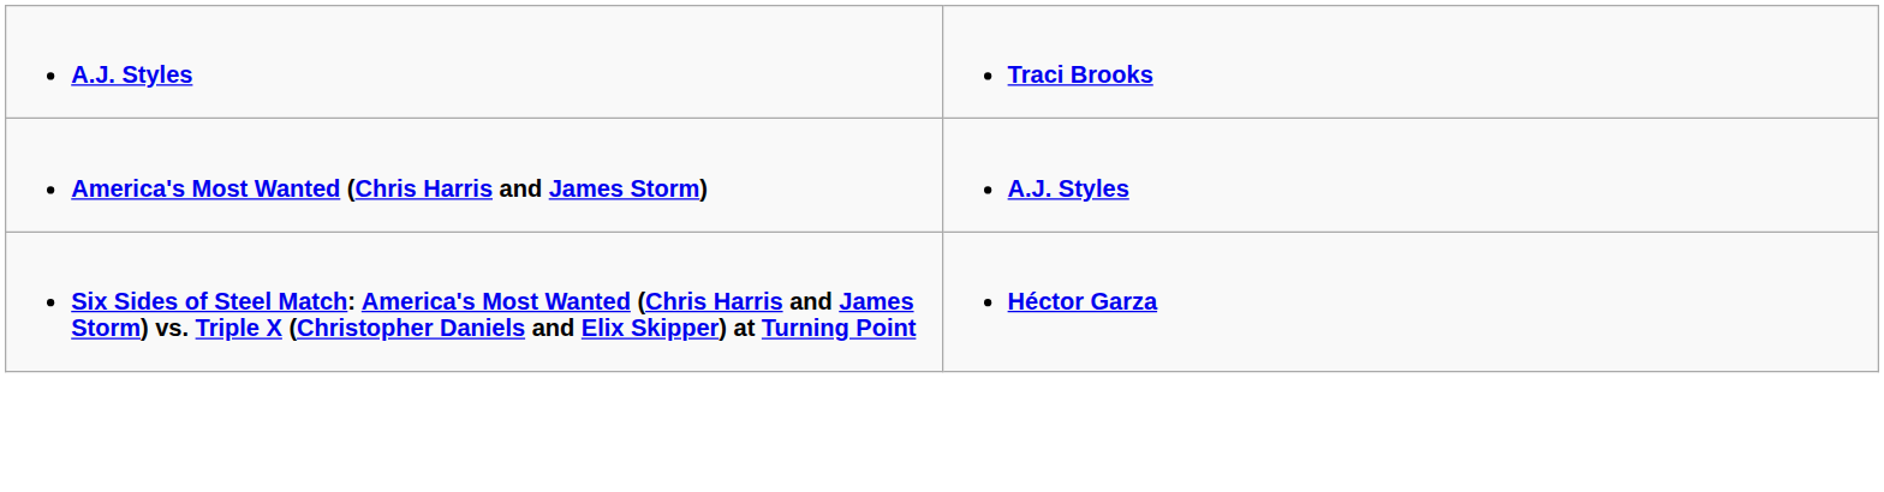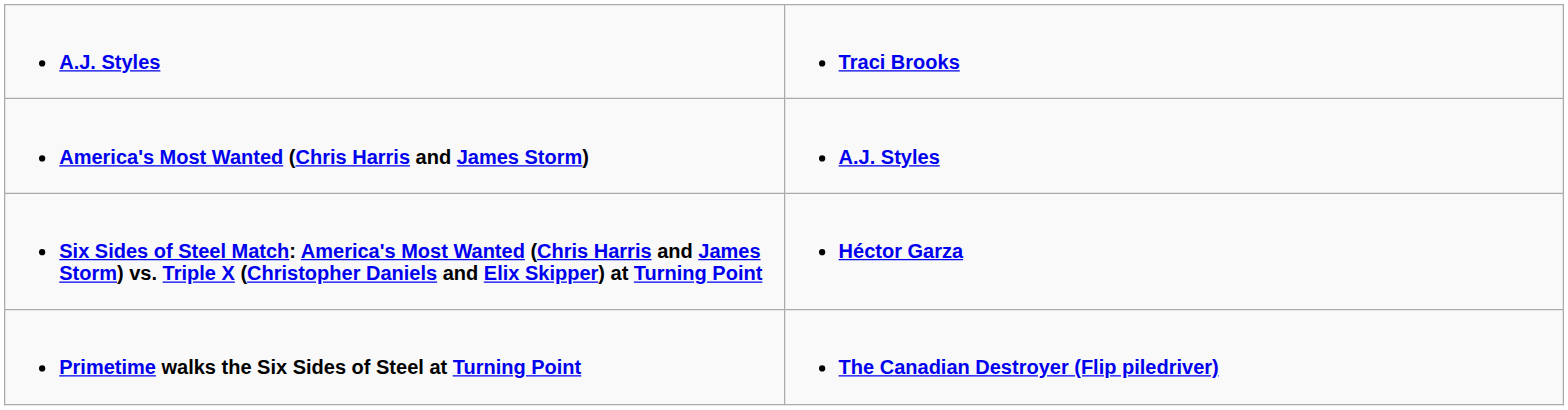+ row: Primetime walks the Six Sides of Steel at Turning Point | The Canadian Destroyer (Flip piledriver)
